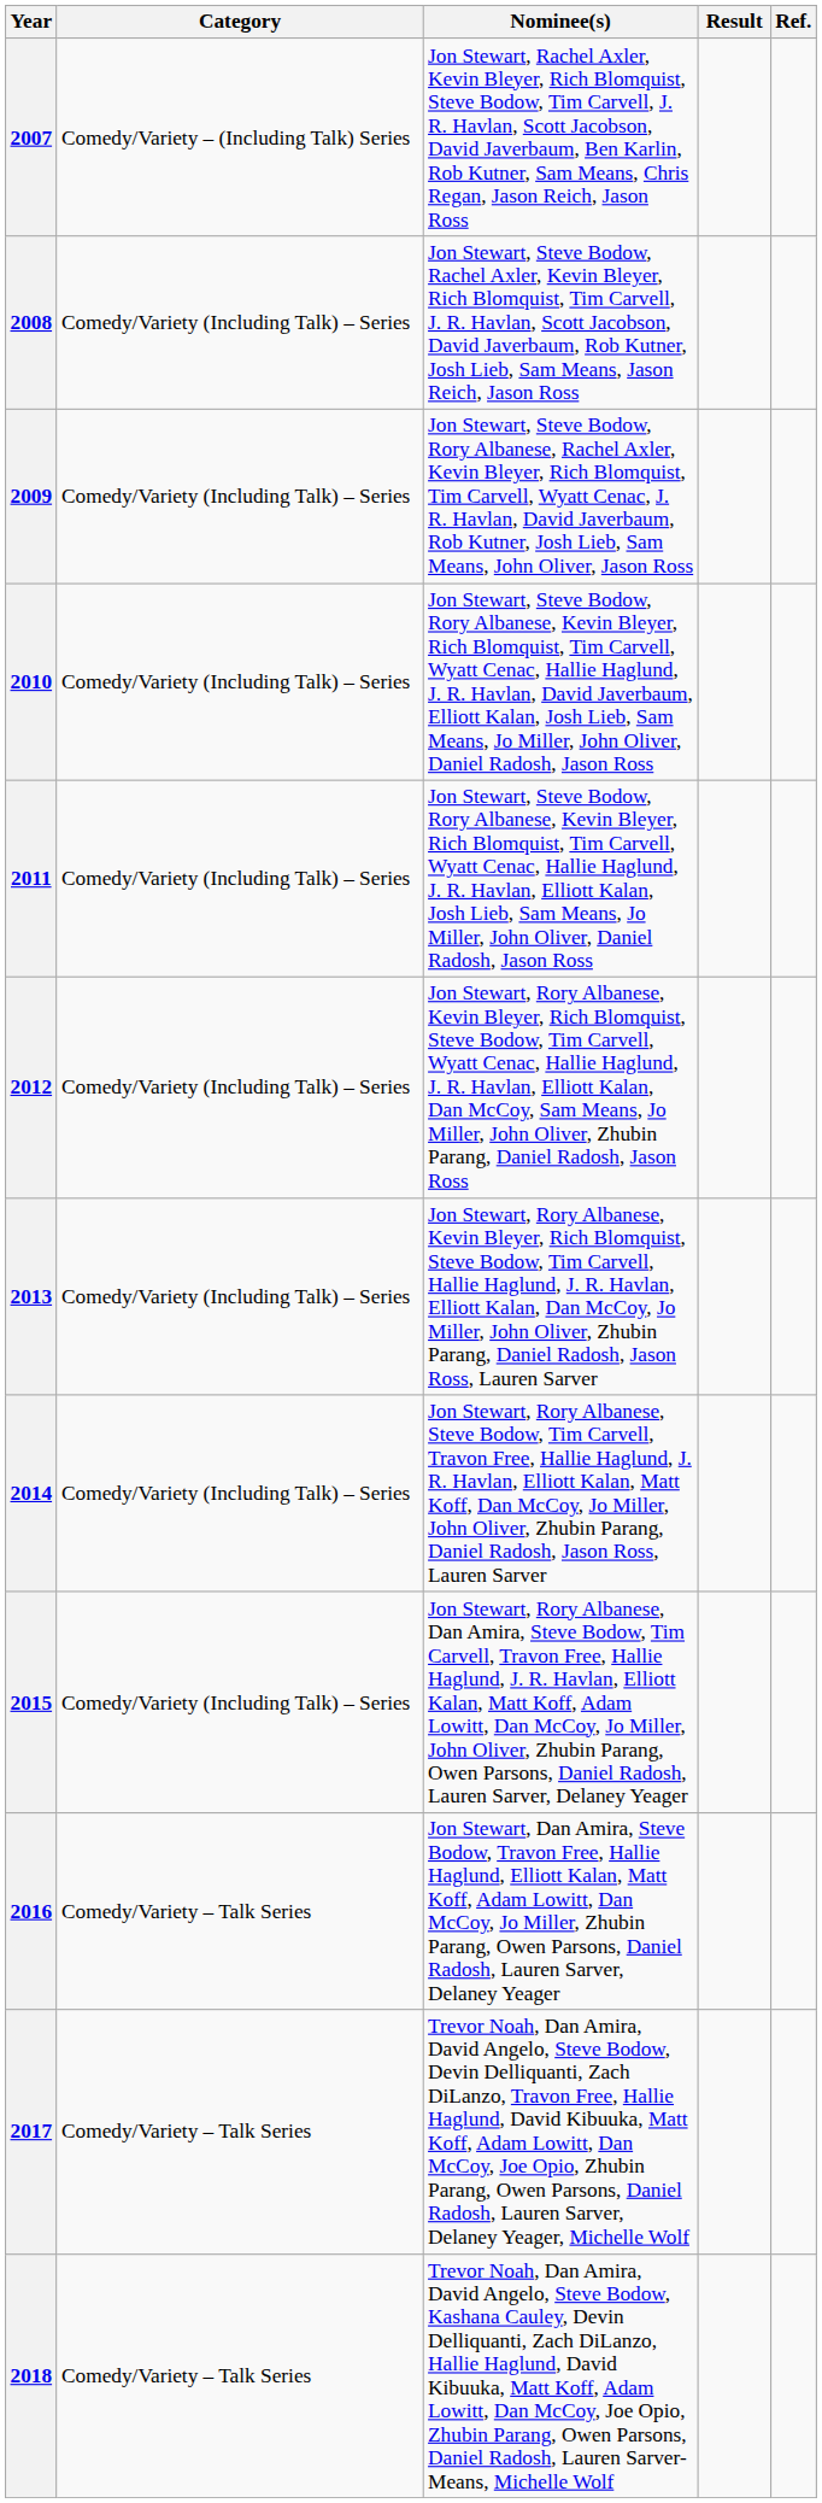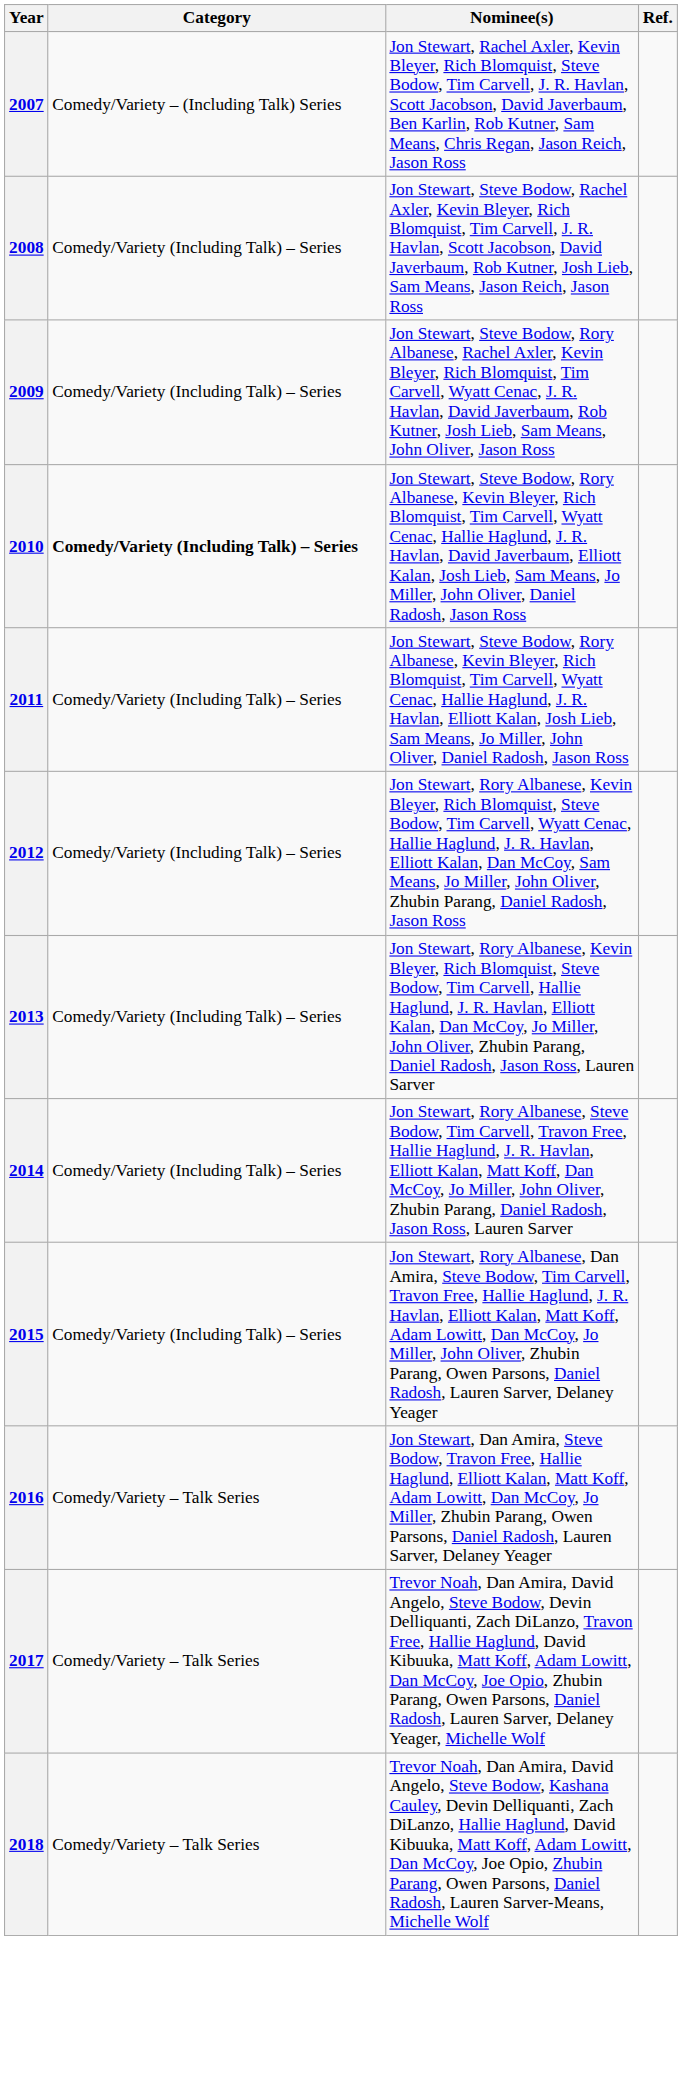- column: Result
2010 | Category: normal -> bold
